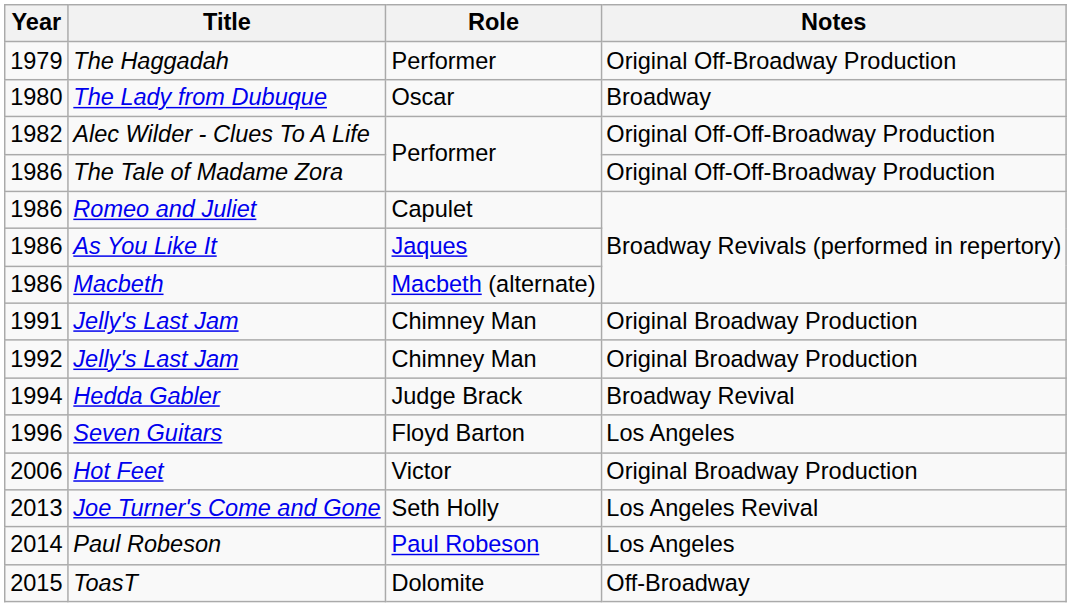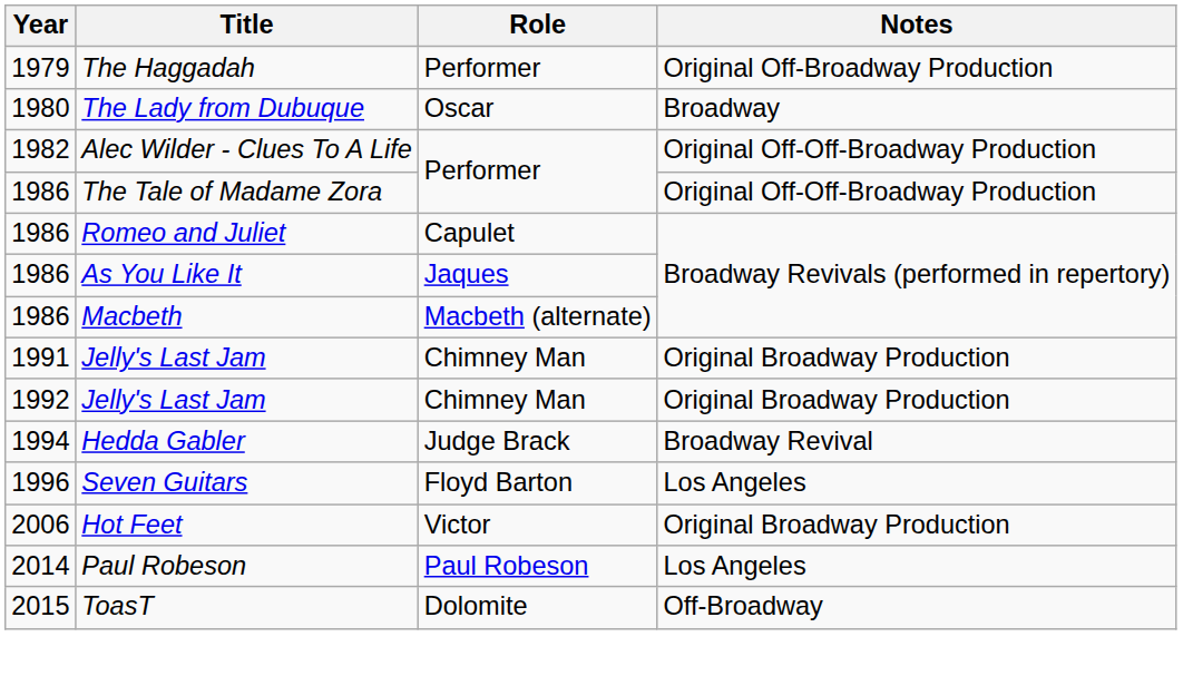- row: 2013 | Joe Turner's Come and Gone | Seth Holly | Los Angeles Revival
